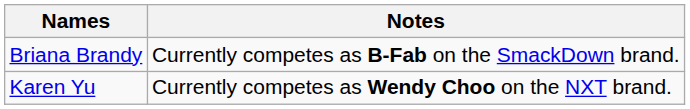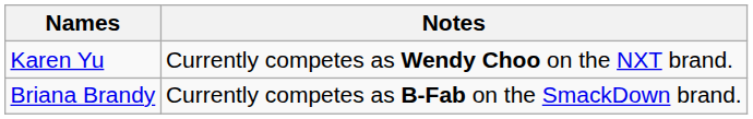rows swapped: Briana Brandy <-> Karen Yu
